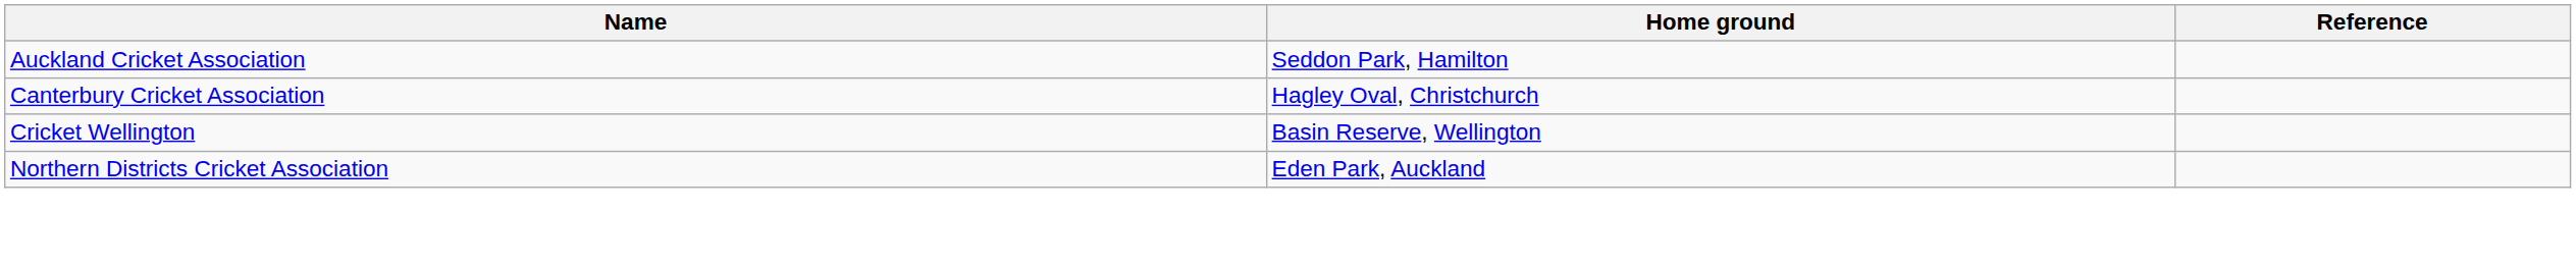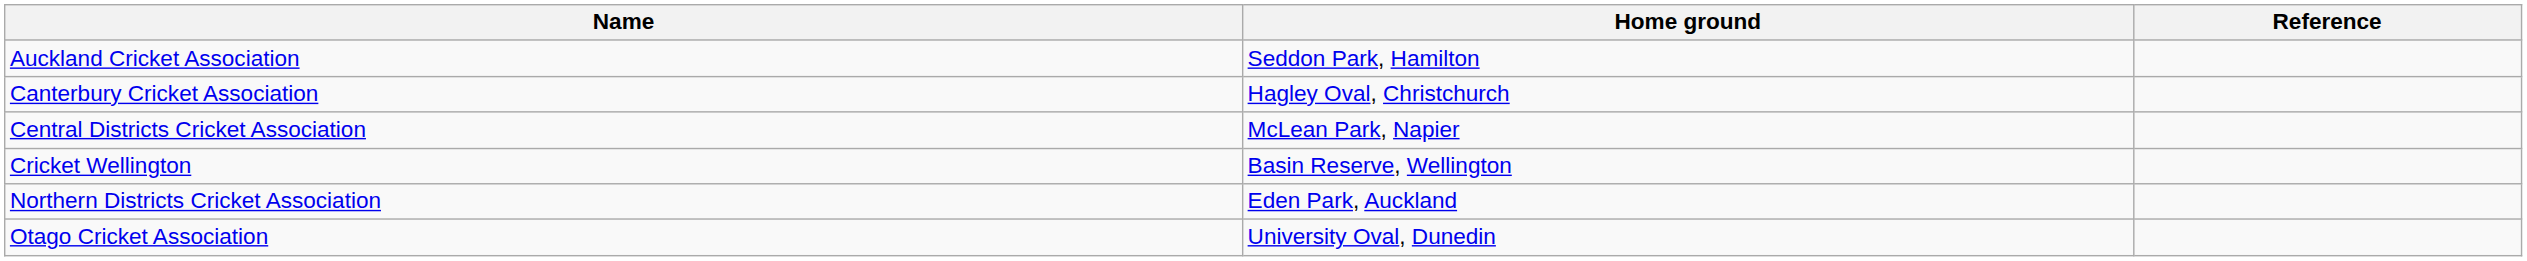+ row: Central Districts Cricket Association | McLean Park, Napier
+ row: Otago Cricket Association | University Oval, Dunedin
